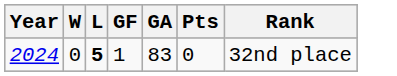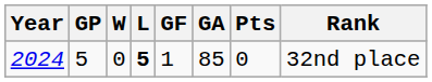+ column: GP | 5
2024 | GA: 83 -> 85
